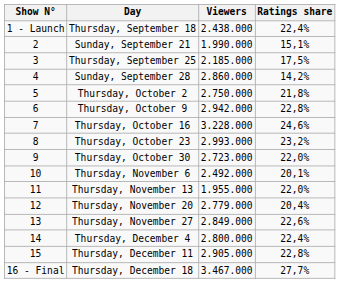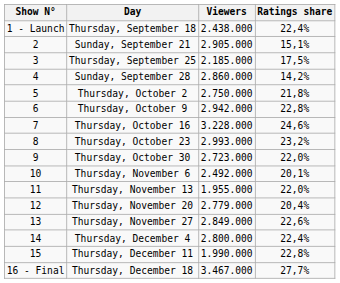Sunday, September 21 | Viewers: 1.990.000 -> 2.905.000
Thursday, December 11 | Viewers: 2.905.000 -> 1.990.000
